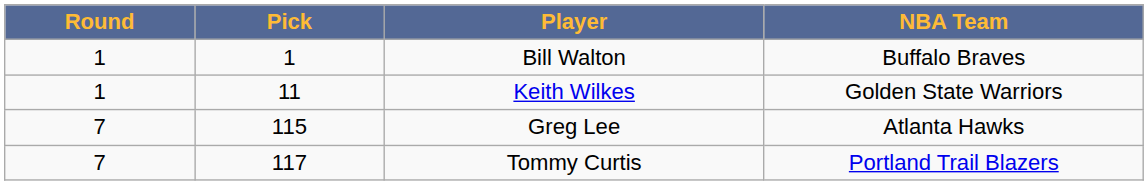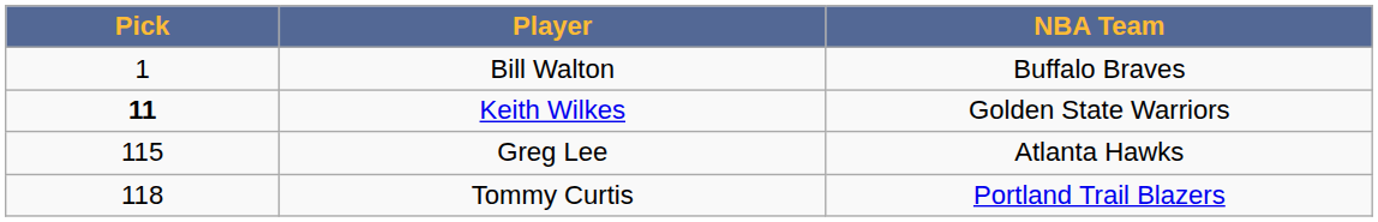- column: Round | 1 | 1 | 7 | 7
Keith Wilkes | Pick: normal -> bold
Tommy Curtis | Pick: 117 -> 118
